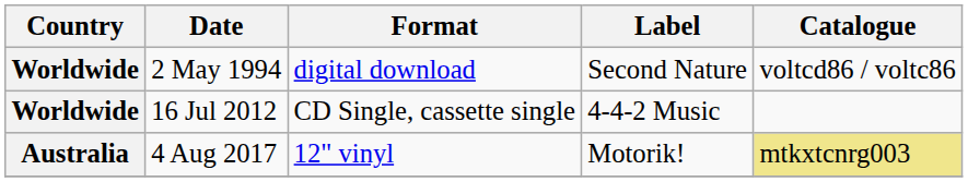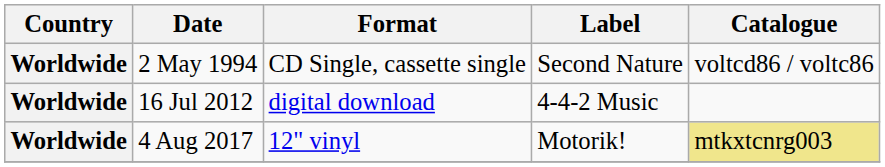2 May 1994 | Format: digital download -> CD Single, cassette single
16 Jul 2012 | Format: CD Single, cassette single -> digital download
4 Aug 2017 | Country: Australia -> Worldwide
